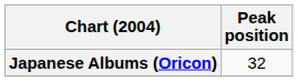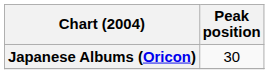Japanese Albums (Oricon) | Peak position: 32 -> 30
